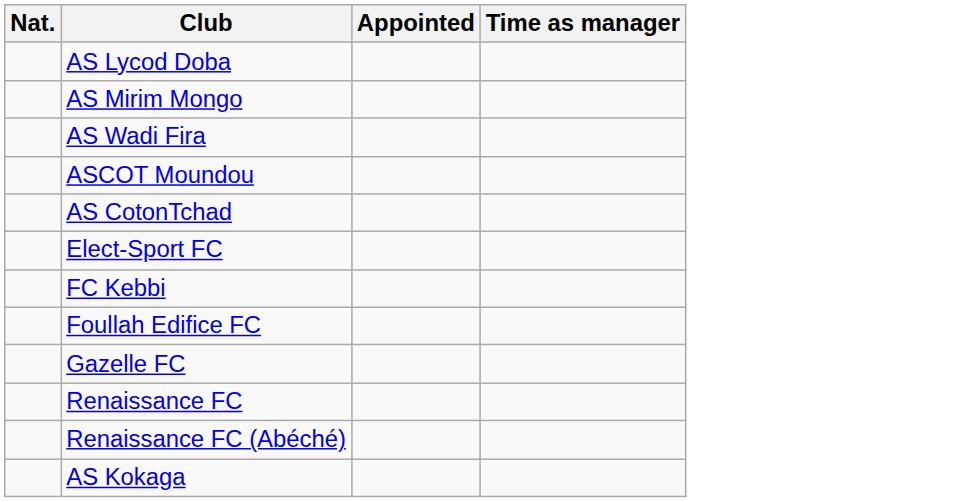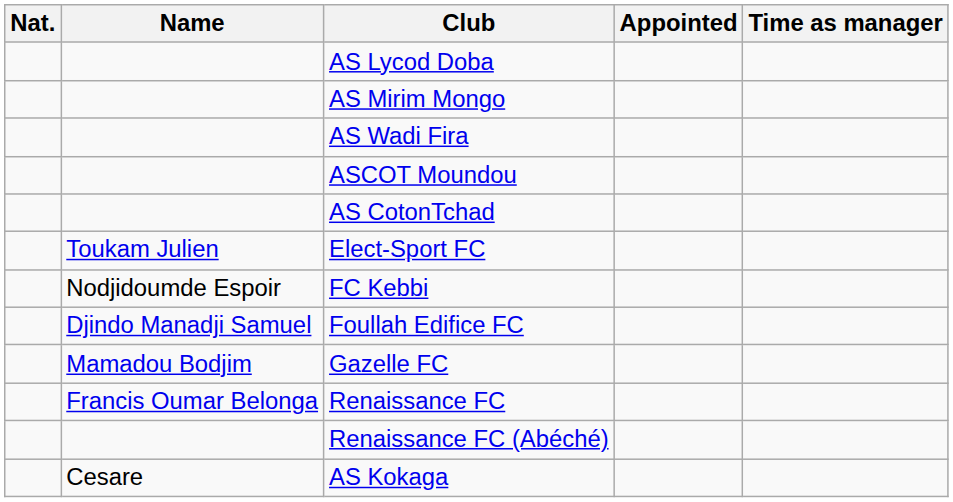+ column: Name | Toukam Julien | Nodjidoumde Espoir | Djindo Manadji Samuel | Mamadou Bodjim | Francis Oumar Belonga | Cesare
